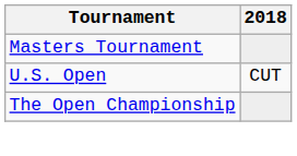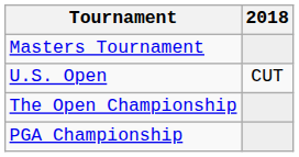+ row: PGA Championship
